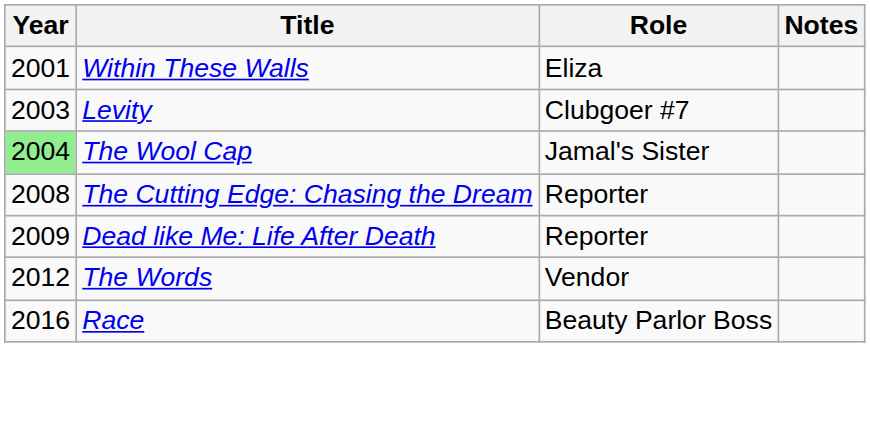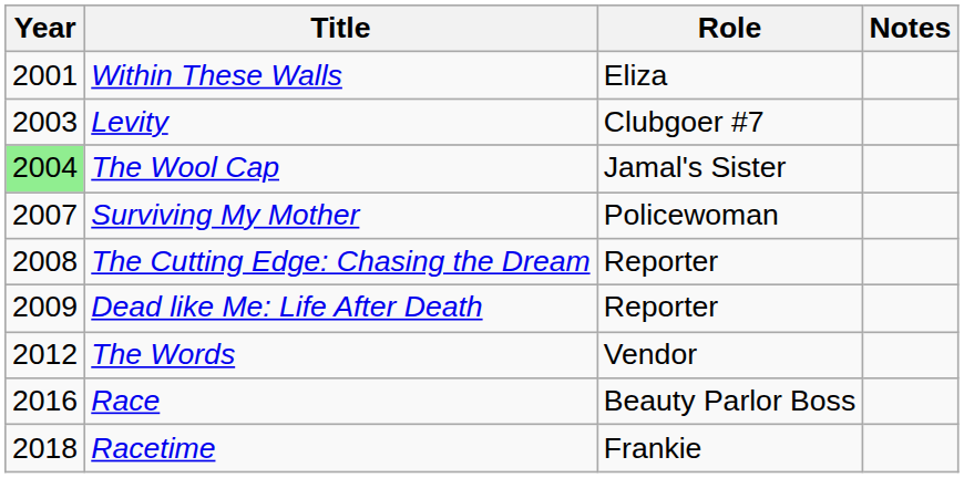+ row: 2007 | Surviving My Mother | Policewoman
+ row: 2018 | Racetime | Frankie
